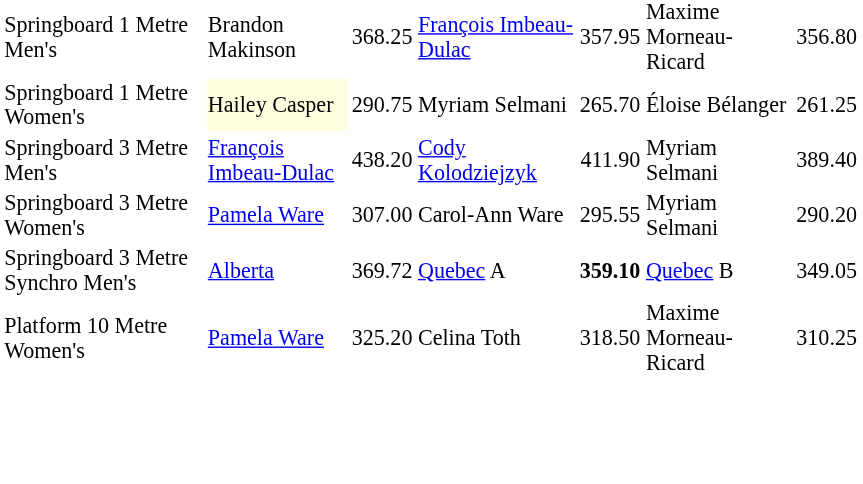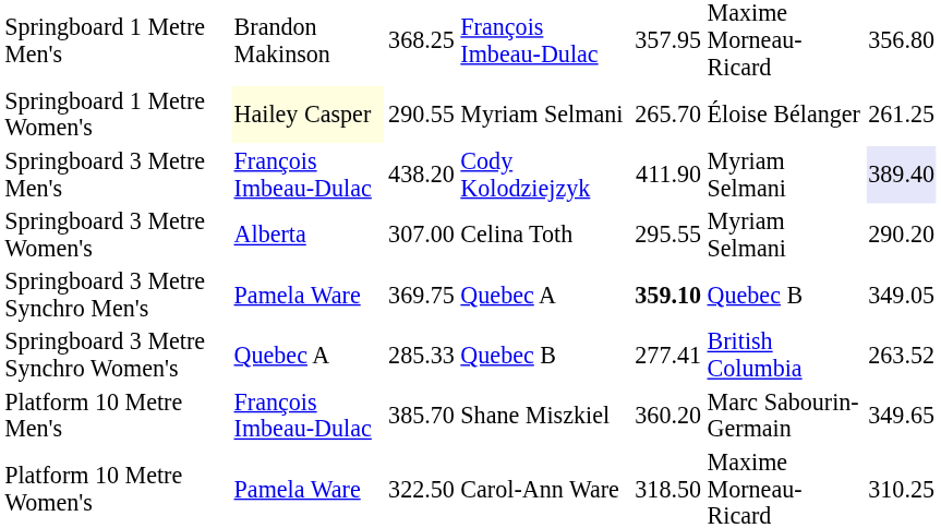Springboard 1 Metre Women's | column 3: 290.75 -> 290.55
Springboard 3 Metre Men's | column 7: no background -> lavender background
Springboard 3 Metre Women's | column 2: Pamela Ware -> Alberta
Springboard 3 Metre Women's | column 4: Carol-Ann Ware -> Celina Toth
Springboard 3 Metre Synchro Men's | column 2: Alberta -> Pamela Ware
Springboard 3 Metre Synchro Men's | column 3: 369.72 -> 369.75
+ row: Springboard 3 Metre Synchro Women's | Quebec A | 285.33 | Quebec B | 277.41 | British Columbia | 263.52
+ row: Platform 10 Metre Men's | François Imbeau-Dulac | 385.70 | Shane Miszkiel | 360.20 | Marc Sabourin-Germain | 349.65
Platform 10 Metre Women's | column 3: 325.20 -> 322.50
Platform 10 Metre Women's | column 4: Celina Toth -> Carol-Ann Ware
